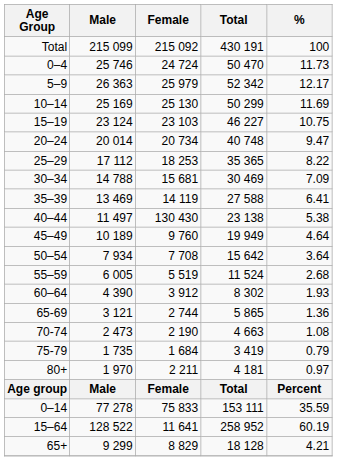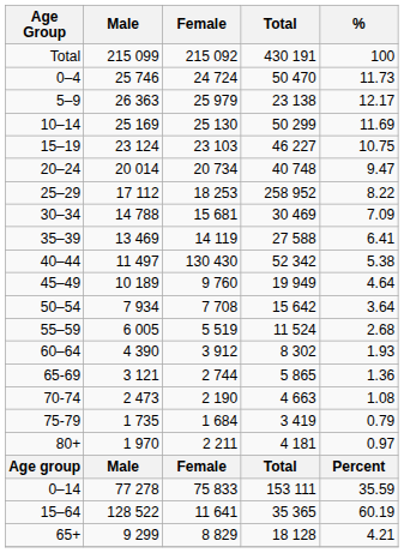5–9 | Total: 52 342 -> 23 138
25–29 | Total: 35 365 -> 258 952
40–44 | Total: 23 138 -> 52 342
15–64 | Total: 258 952 -> 35 365
